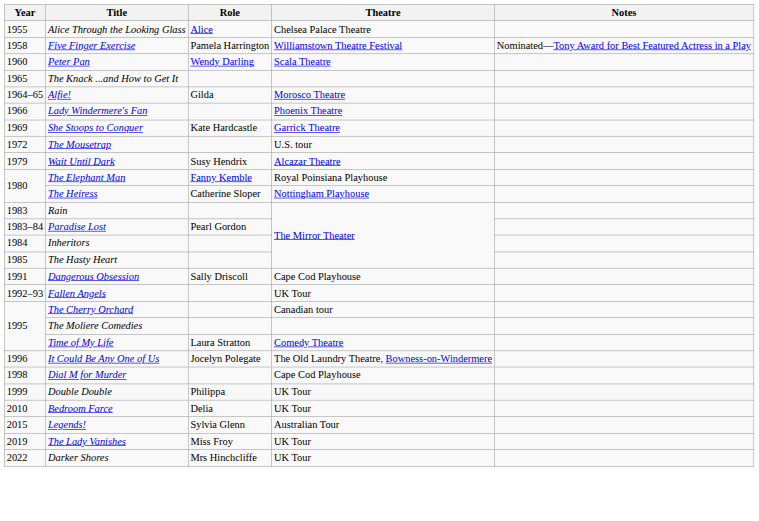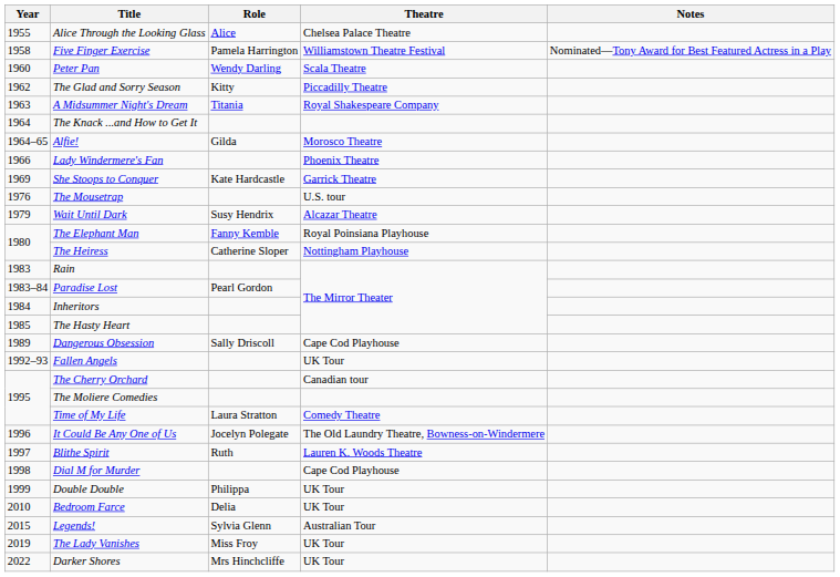+ row: 1962 | The Glad and Sorry Season | Kitty | Piccadilly Theatre
+ row: 1963 | A Midsummer Night's Dream | Titania | Royal Shakespeare Company
The Knack ...and How to Get It | Year: 1965 -> 1964
The Mousetrap | Year: 1972 -> 1976
Dangerous Obsession | Year: 1991 -> 1989
+ row: 1997 | Blithe Spirit | Ruth | Lauren K. Woods Theatre
